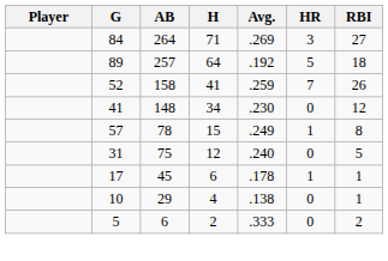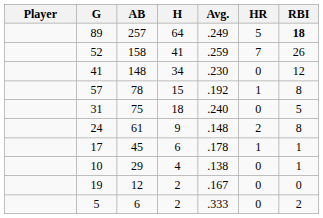- row: 84 | 264 | 71 | .269 | 3 | 27
89 | Avg.: .192 -> .249
89 | RBI: normal -> bold
57 | Avg.: .249 -> .192
31 | H: 12 -> 18
+ row: 24 | 61 | 9 | .148 | 2 | 8
+ row: 19 | 12 | 2 | .167 | 0 | 0
